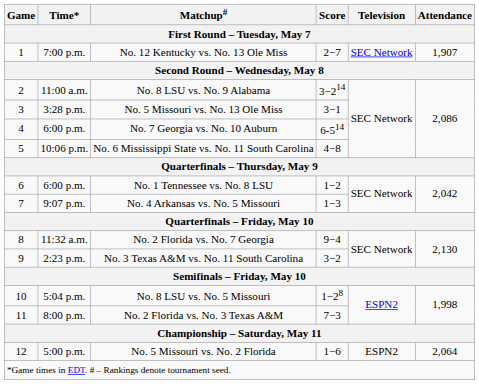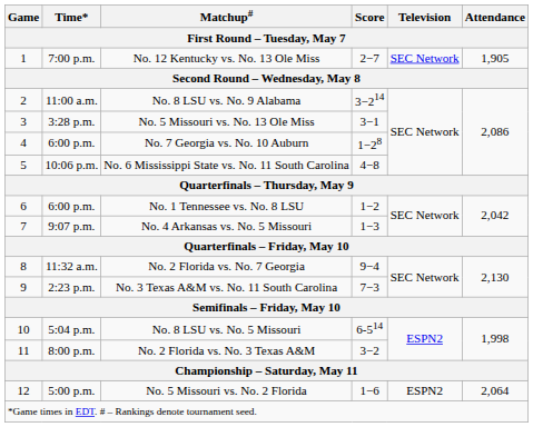No. 12 Kentucky vs. No. 13 Ole Miss | Attendance: 1,907 -> 1,905
No. 7 Georgia vs. No. 10 Auburn | Score: 6-514 -> 1−28
No. 3 Texas A&M vs. No. 11 South Carolina | Score: 3−2 -> 7−3
No. 8 LSU vs. No. 5 Missouri | Score: 1−28 -> 6-514
No. 2 Florida vs. No. 3 Texas A&M | Score: 7−3 -> 3−2
